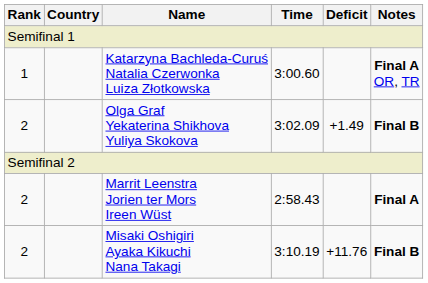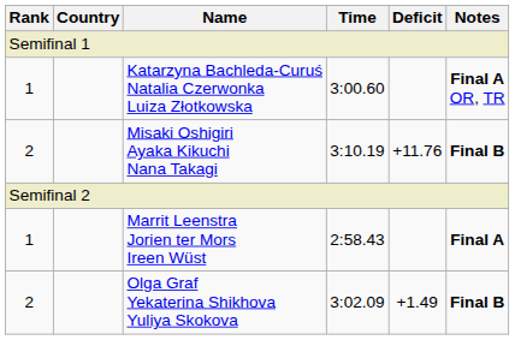rows swapped: Olga Graf Yekaterina Shikhova Yuliya Skokova <-> Misaki Oshigiri Ayaka Kikuchi Nana Takagi
Marrit Leenstra Jorien ter Mors Ireen Wüst | Rank: 2 -> 1
